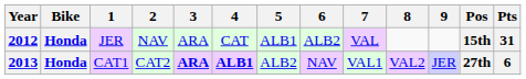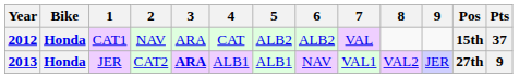2012 | 1: JER -> CAT1
2012 | 5: ALB1 -> ALB2
2012 | Pts: 31 -> 37
2013 | 1: CAT1 -> JER
2013 | 4: bold -> normal
2013 | 5: ALB2 -> ALB1
2013 | Pts: 6 -> 9
